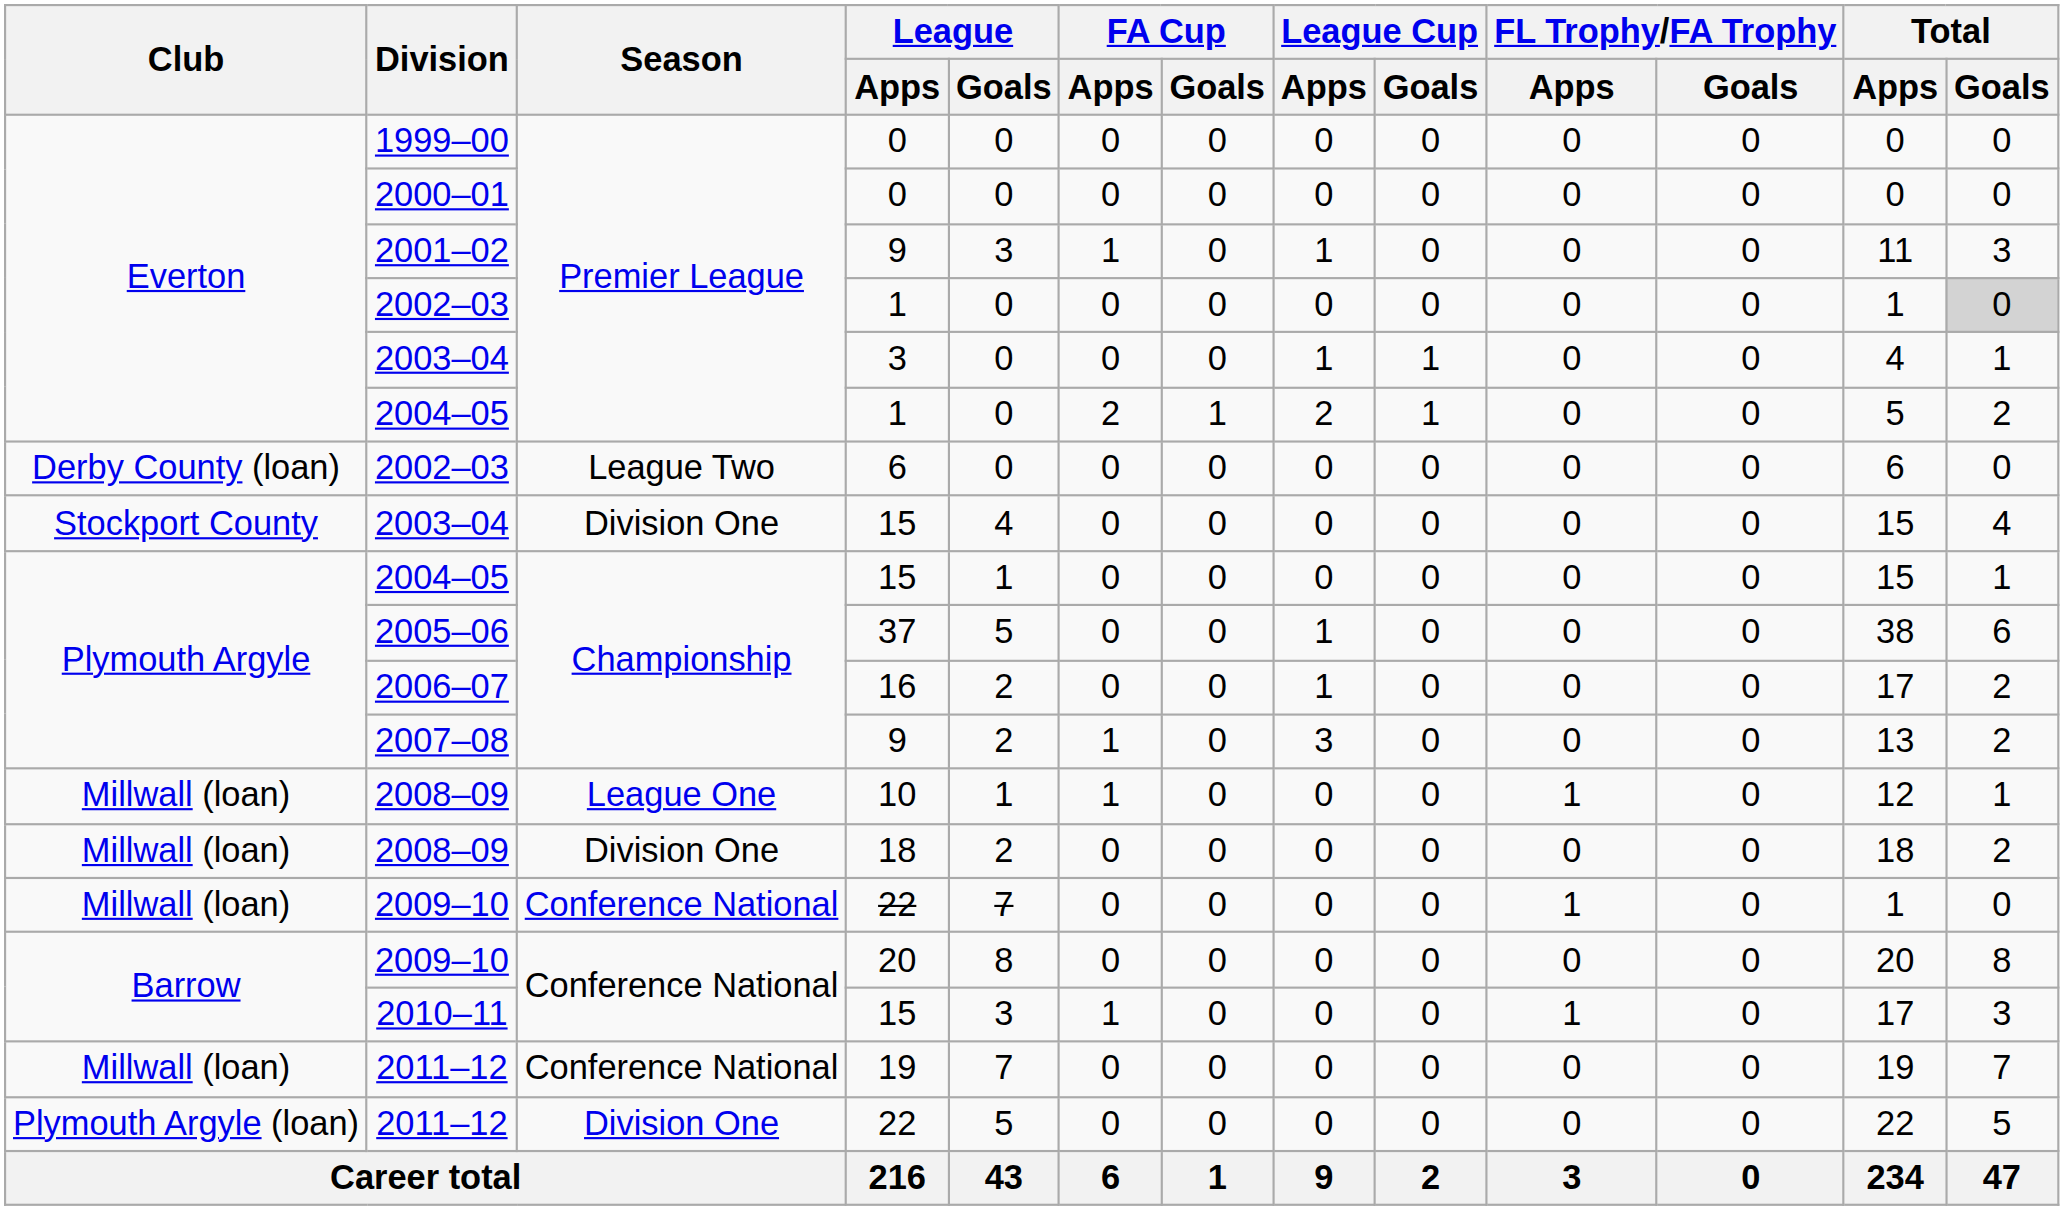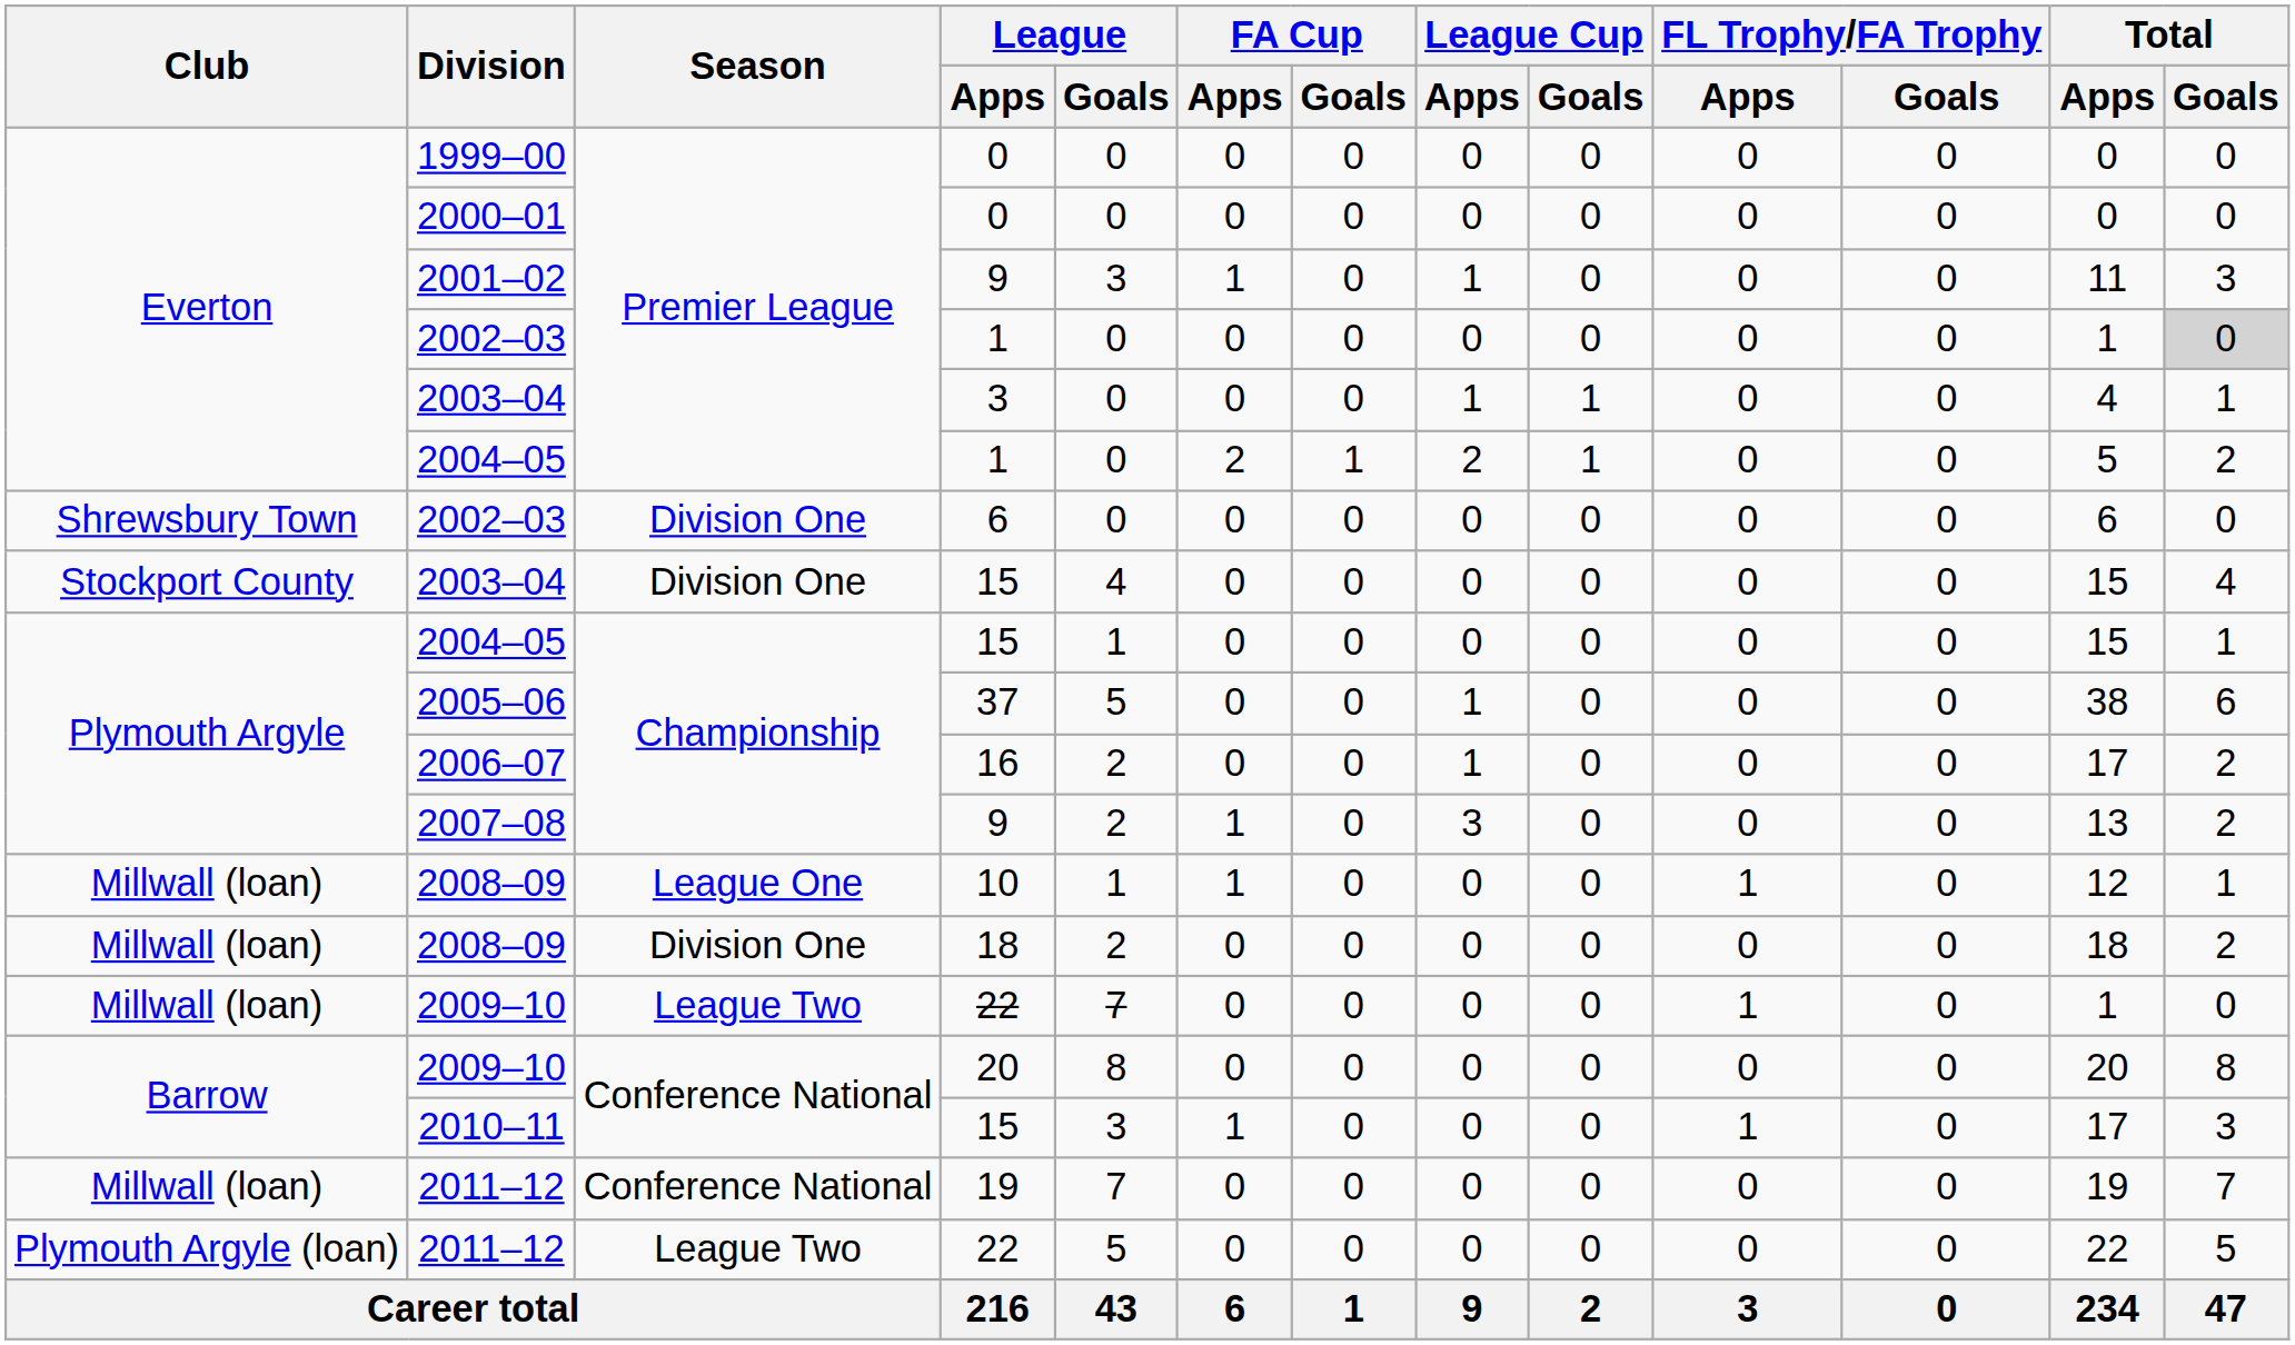2002–03 / 6 | Club: Derby County (loan) -> Shrewsbury Town
2002–03 / 6 | Season: League Two -> Division One
2009–10 / 22 | Season: Conference National -> League Two
2011–12 / 22 | Season: Division One -> League Two
